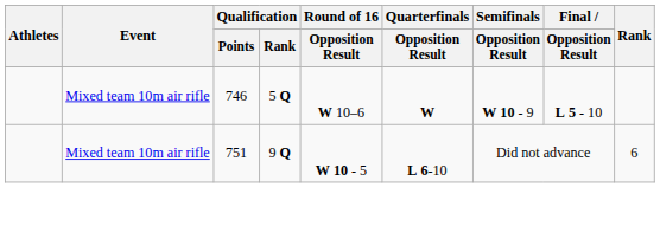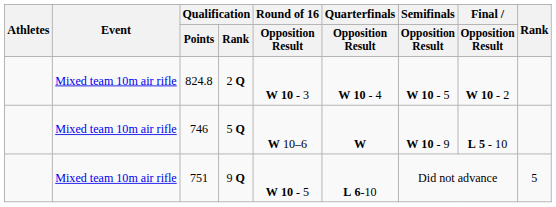+ row: Mixed team 10m air rifle | 824.8 | 2 Q | W 10 - 3 | W 10 - 4 | W 10 - 5 | W 10 - 2
751 | Rank: 6 -> 5
